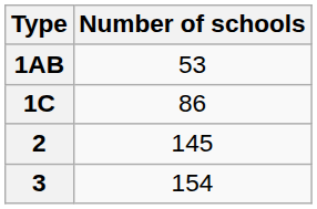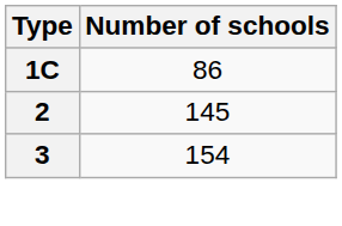- row: 1AB | 53
